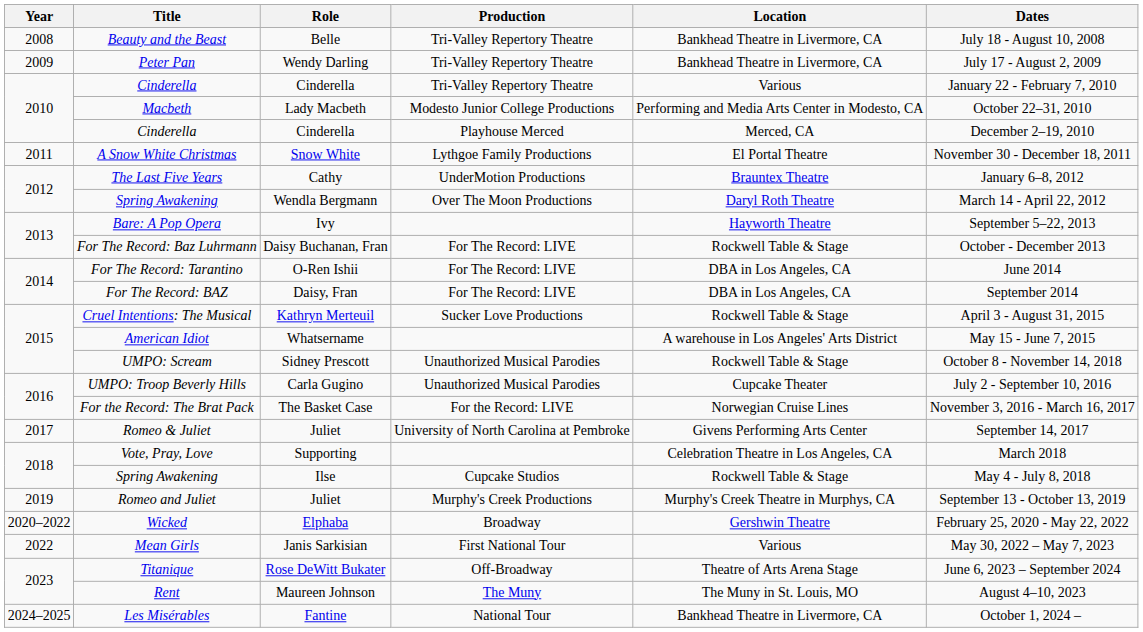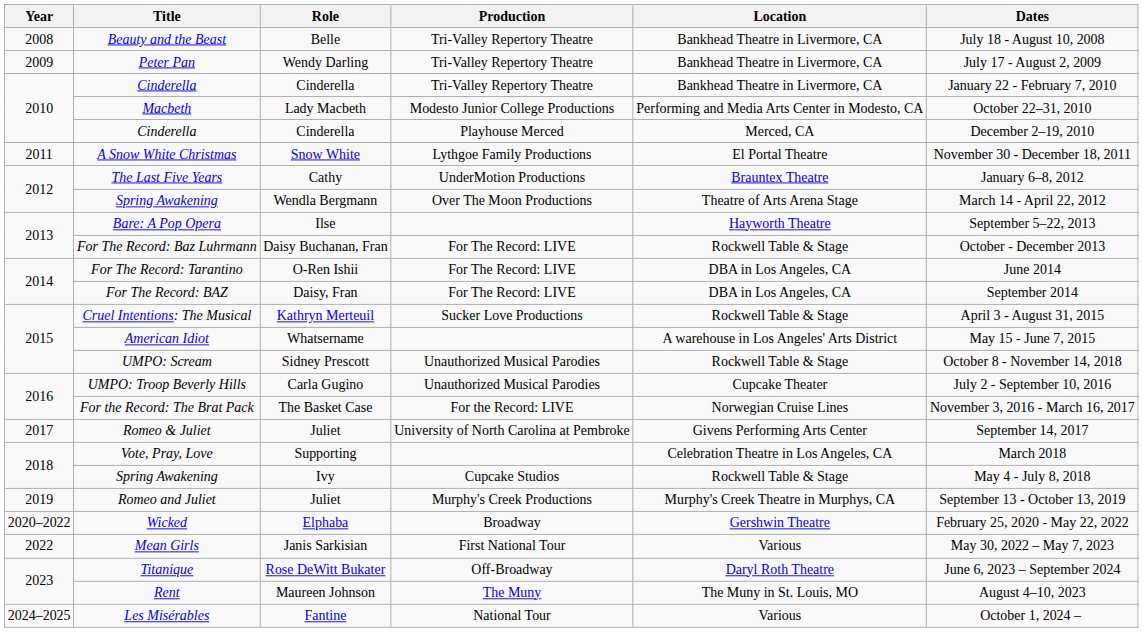Cinderella / Tri-Valley Repertory Theatre | Location: Various -> Bankhead Theatre in Livermore, CA
Spring Awakening / Over The Moon Productions | Location: Daryl Roth Theatre -> Theatre of Arts Arena Stage
Bare: A Pop Opera | Role: Ivy -> Ilse
Spring Awakening / Cupcake Studios | Role: Ilse -> Ivy
Titanique | Location: Theatre of Arts Arena Stage -> Daryl Roth Theatre
Les Misérables | Location: Bankhead Theatre in Livermore, CA -> Various
